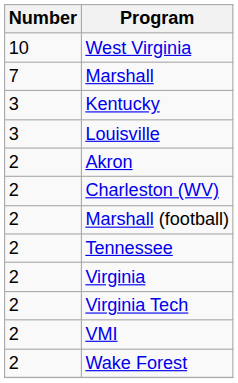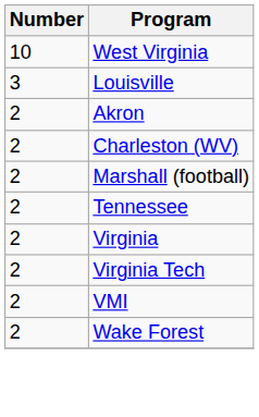- row: 7 | Marshall
- row: 3 | Kentucky
